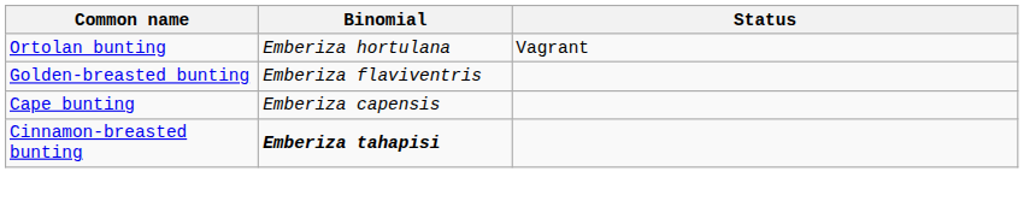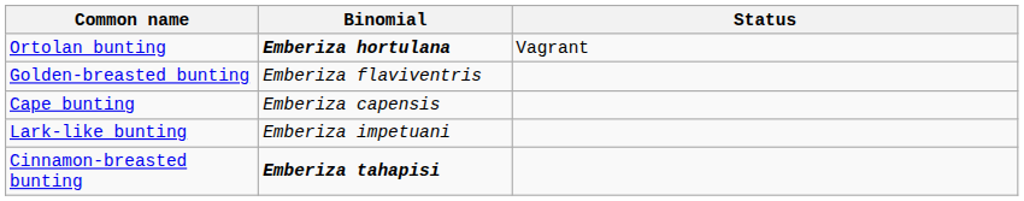Ortolan bunting | Binomial: normal -> bold
+ row: Lark-like bunting | Emberiza impetuani
